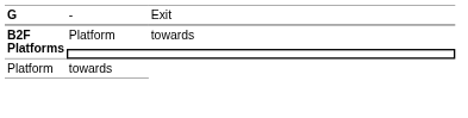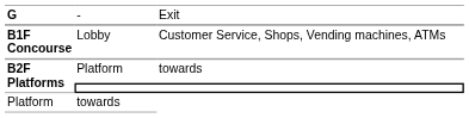+ row: B1F Concourse | Lobby | Customer Service, Shops, Vending machines, ATMs
